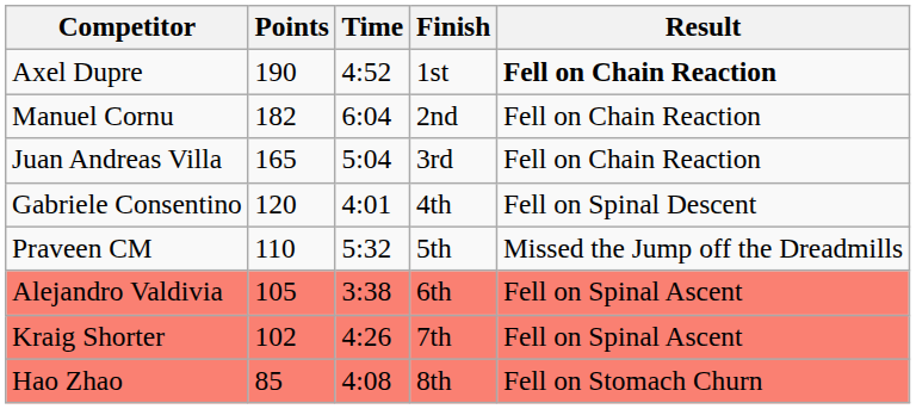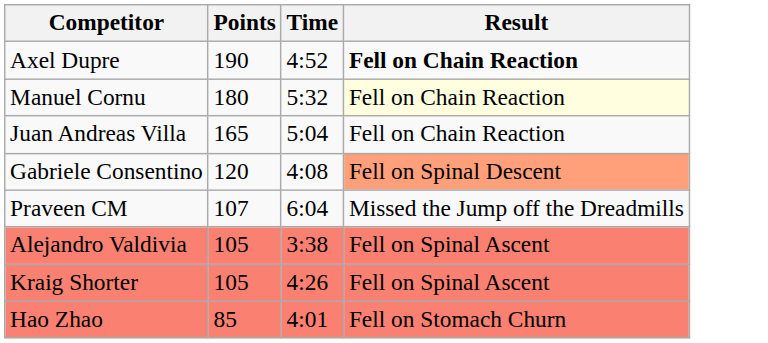- column: Finish | 1st | 2nd | 3rd | 4th | 5th | 6th | 7th | 8th
Manuel Cornu | Points: 182 -> 180
Manuel Cornu | Time: 6:04 -> 5:32
Manuel Cornu | Result: no background -> lightyellow background
Gabriele Consentino | Time: 4:01 -> 4:08
Gabriele Consentino | Result: no background -> lightsalmon background
Praveen CM | Points: 110 -> 107
Praveen CM | Time: 5:32 -> 6:04
Kraig Shorter | Points: 102 -> 105
Hao Zhao | Time: 4:08 -> 4:01
